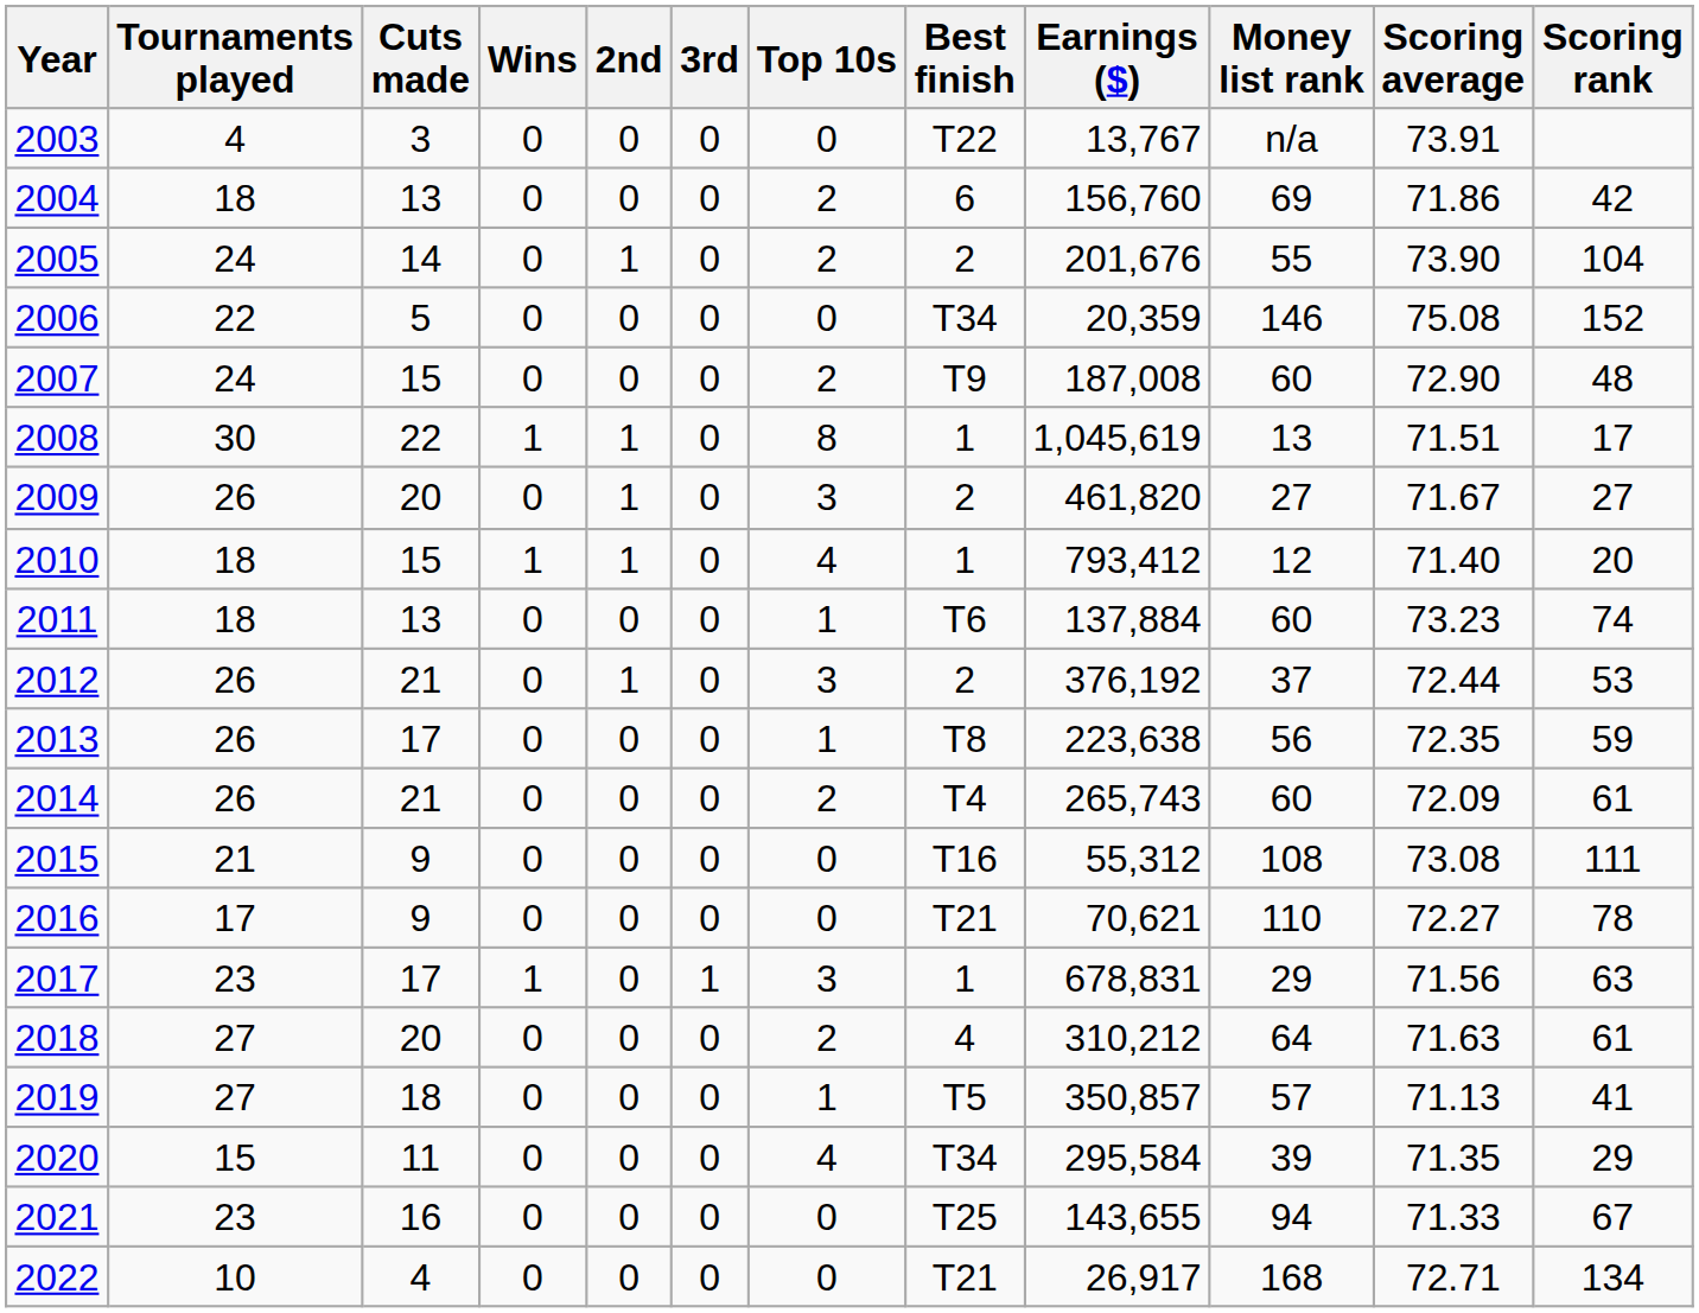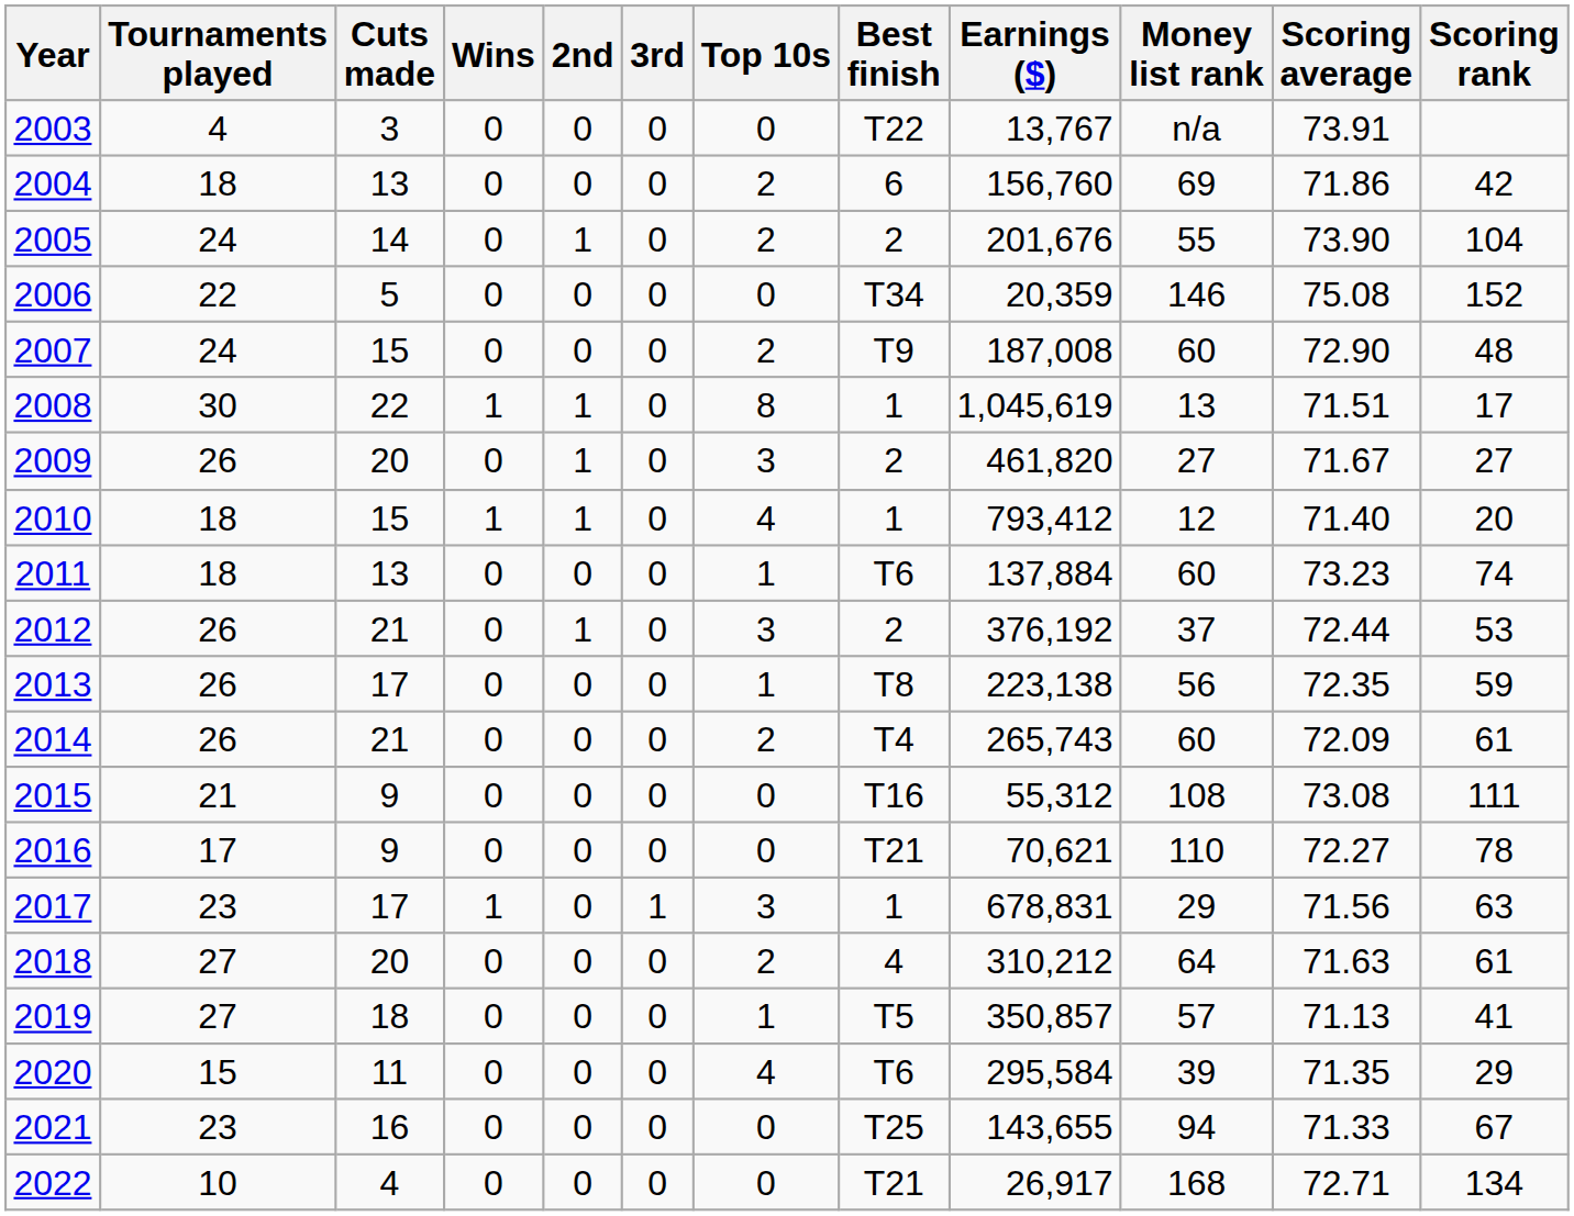2013 | Earnings ($): 223,638 -> 223,138
2020 | Best finish: T34 -> T6
